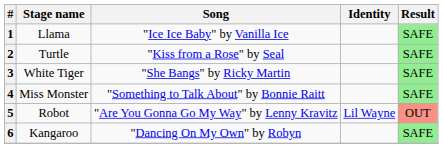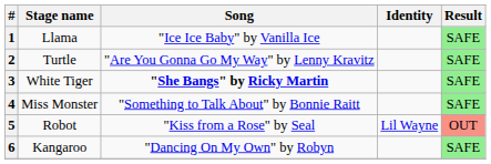2 | Song: "Kiss from a Rose" by Seal -> "Are You Gonna Go My Way" by Lenny Kravitz
3 | Song: normal -> bold
5 | Song: "Are You Gonna Go My Way" by Lenny Kravitz -> "Kiss from a Rose" by Seal
